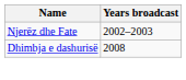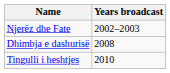+ row: Tingulli i heshtjes | 2010
